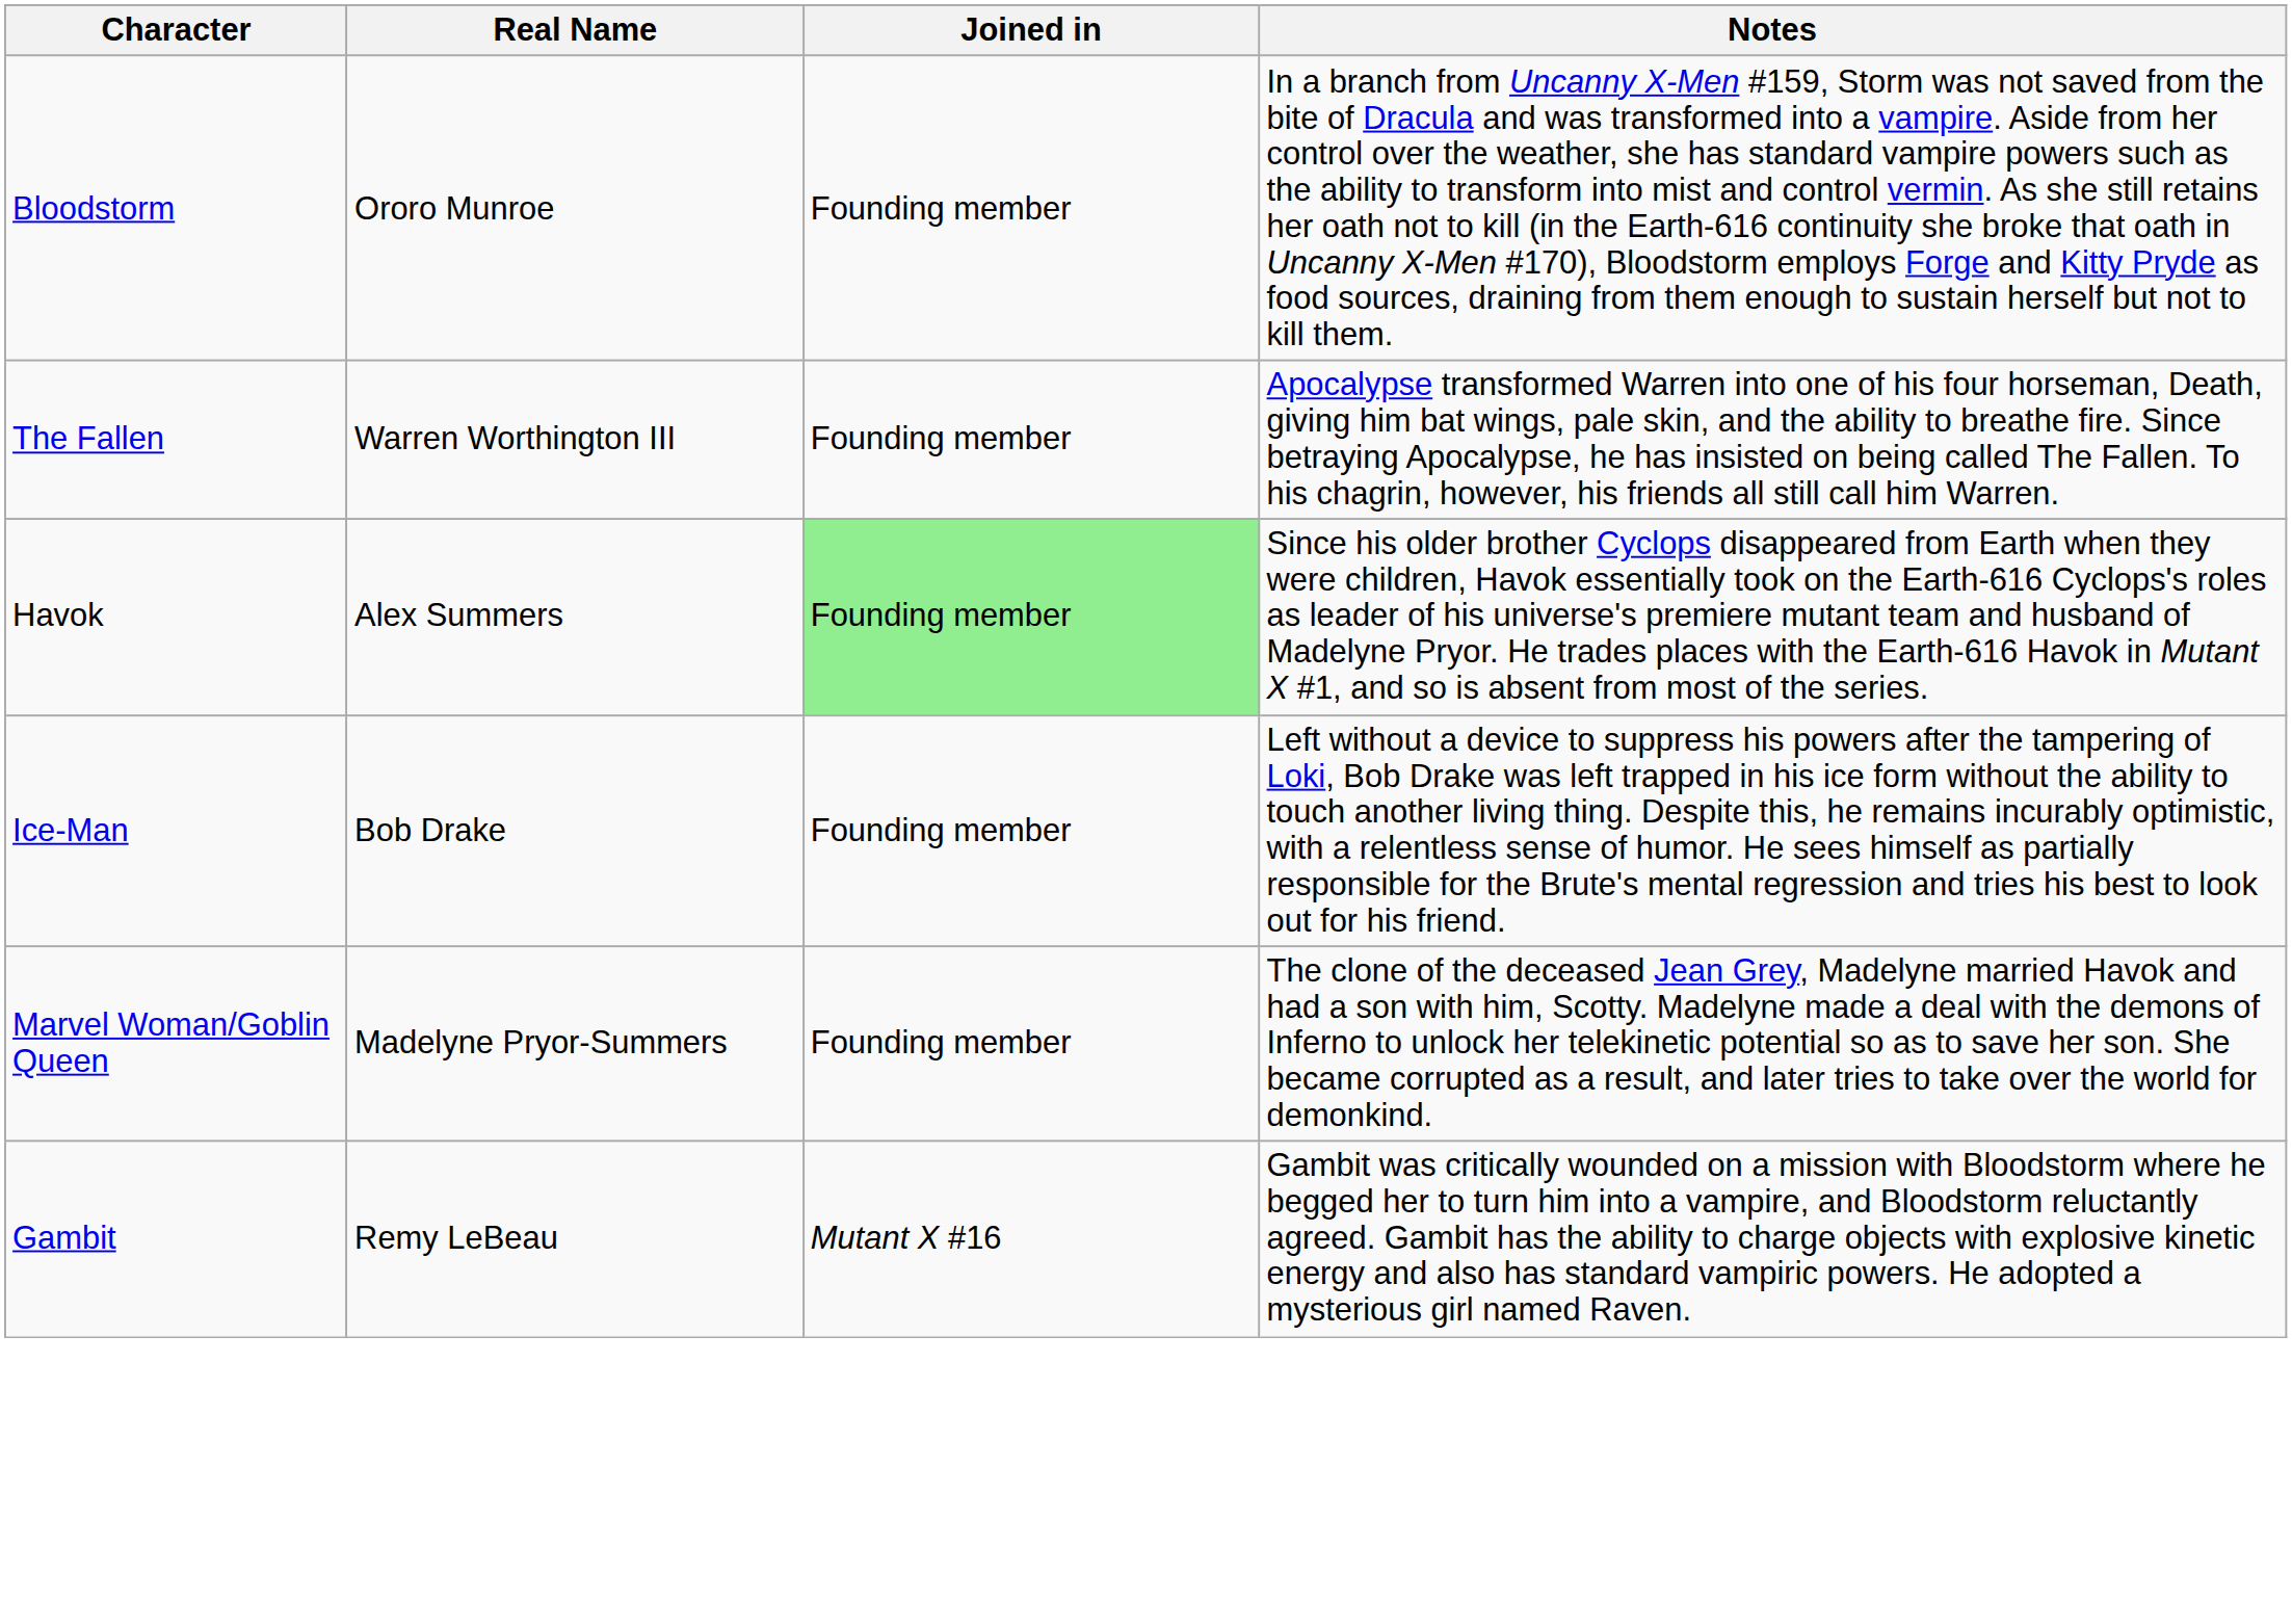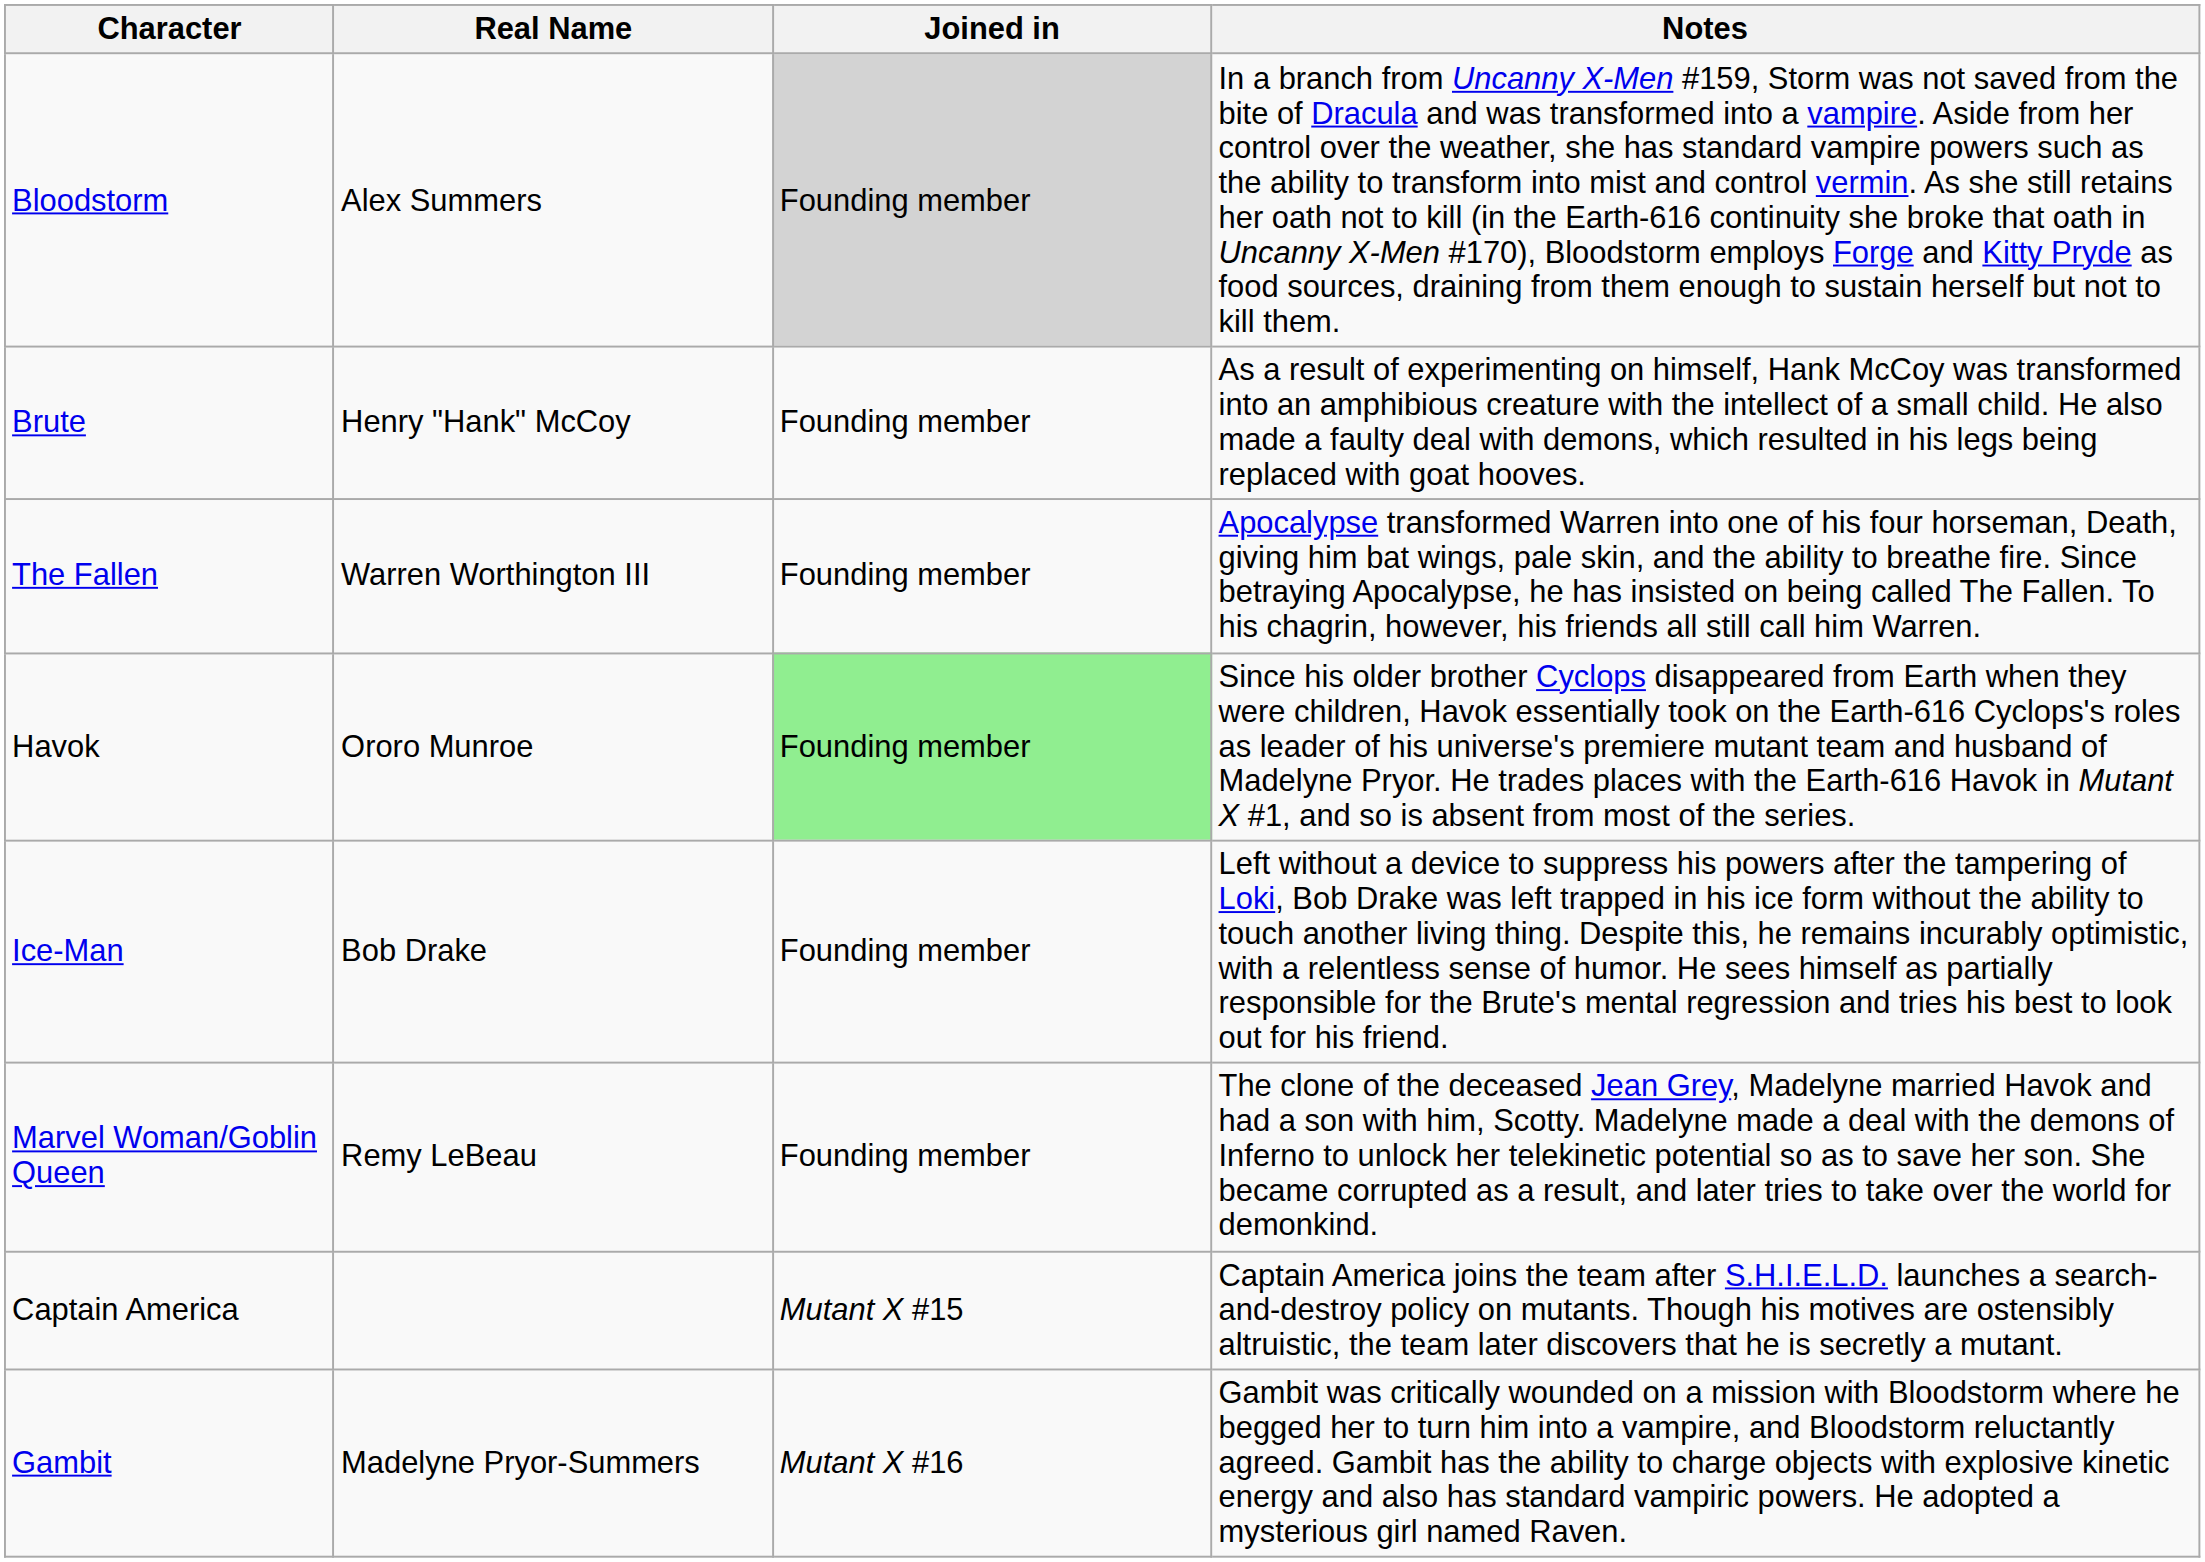Bloodstorm | Real Name: Ororo Munroe -> Alex Summers
Bloodstorm | Joined in: no background -> lightgrey background
+ row: Brute | Henry "Hank" McCoy | Founding member | As a result of experimenting on himself, Hank McCoy was transformed into an amphibious creature with the intellect of a small child. He also made a faulty deal with demons, which resulted in his legs being replaced with goat hooves.
Havok | Real Name: Alex Summers -> Ororo Munroe
Marvel Woman/Goblin Queen | Real Name: Madelyne Pryor-Summers -> Remy LeBeau
+ row: Captain America | Mutant X #15 | Captain America joins the team after S.H.I.E.L.D. launches a search-and-destroy policy on mutants. Though his motives are ostensibly altruistic, the team later discovers that he is secretly a mutant.
Gambit | Real Name: Remy LeBeau -> Madelyne Pryor-Summers
